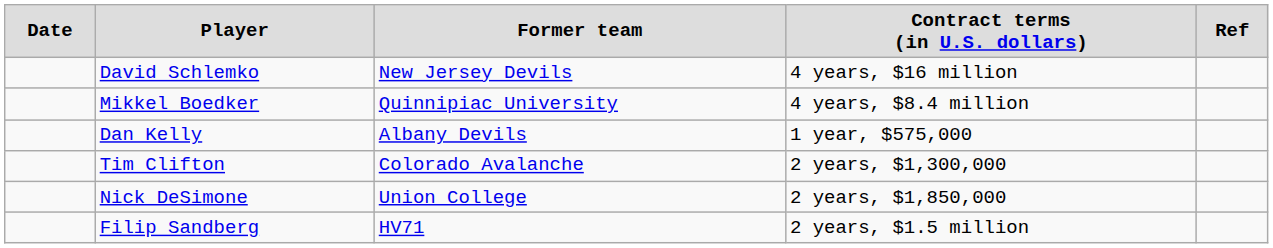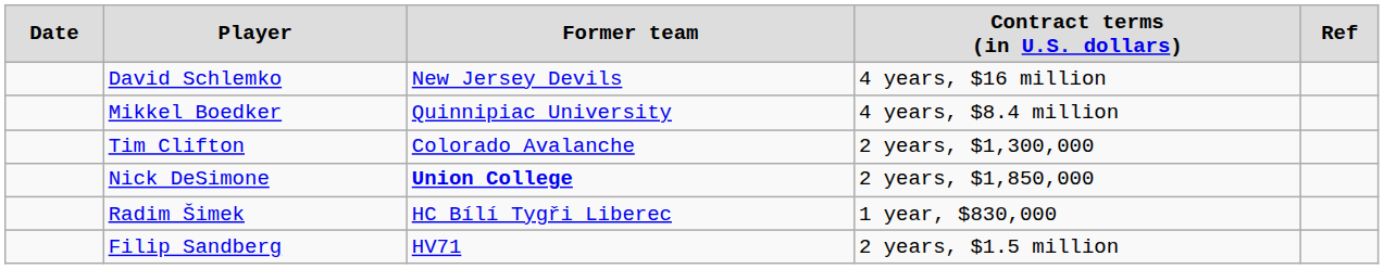- row: Dan Kelly | Albany Devils | 1 year, $575,000
Nick DeSimone | column 3: normal -> bold
+ row: Radim Šimek | HC Bílí Tygři Liberec | 1 year, $830,000
